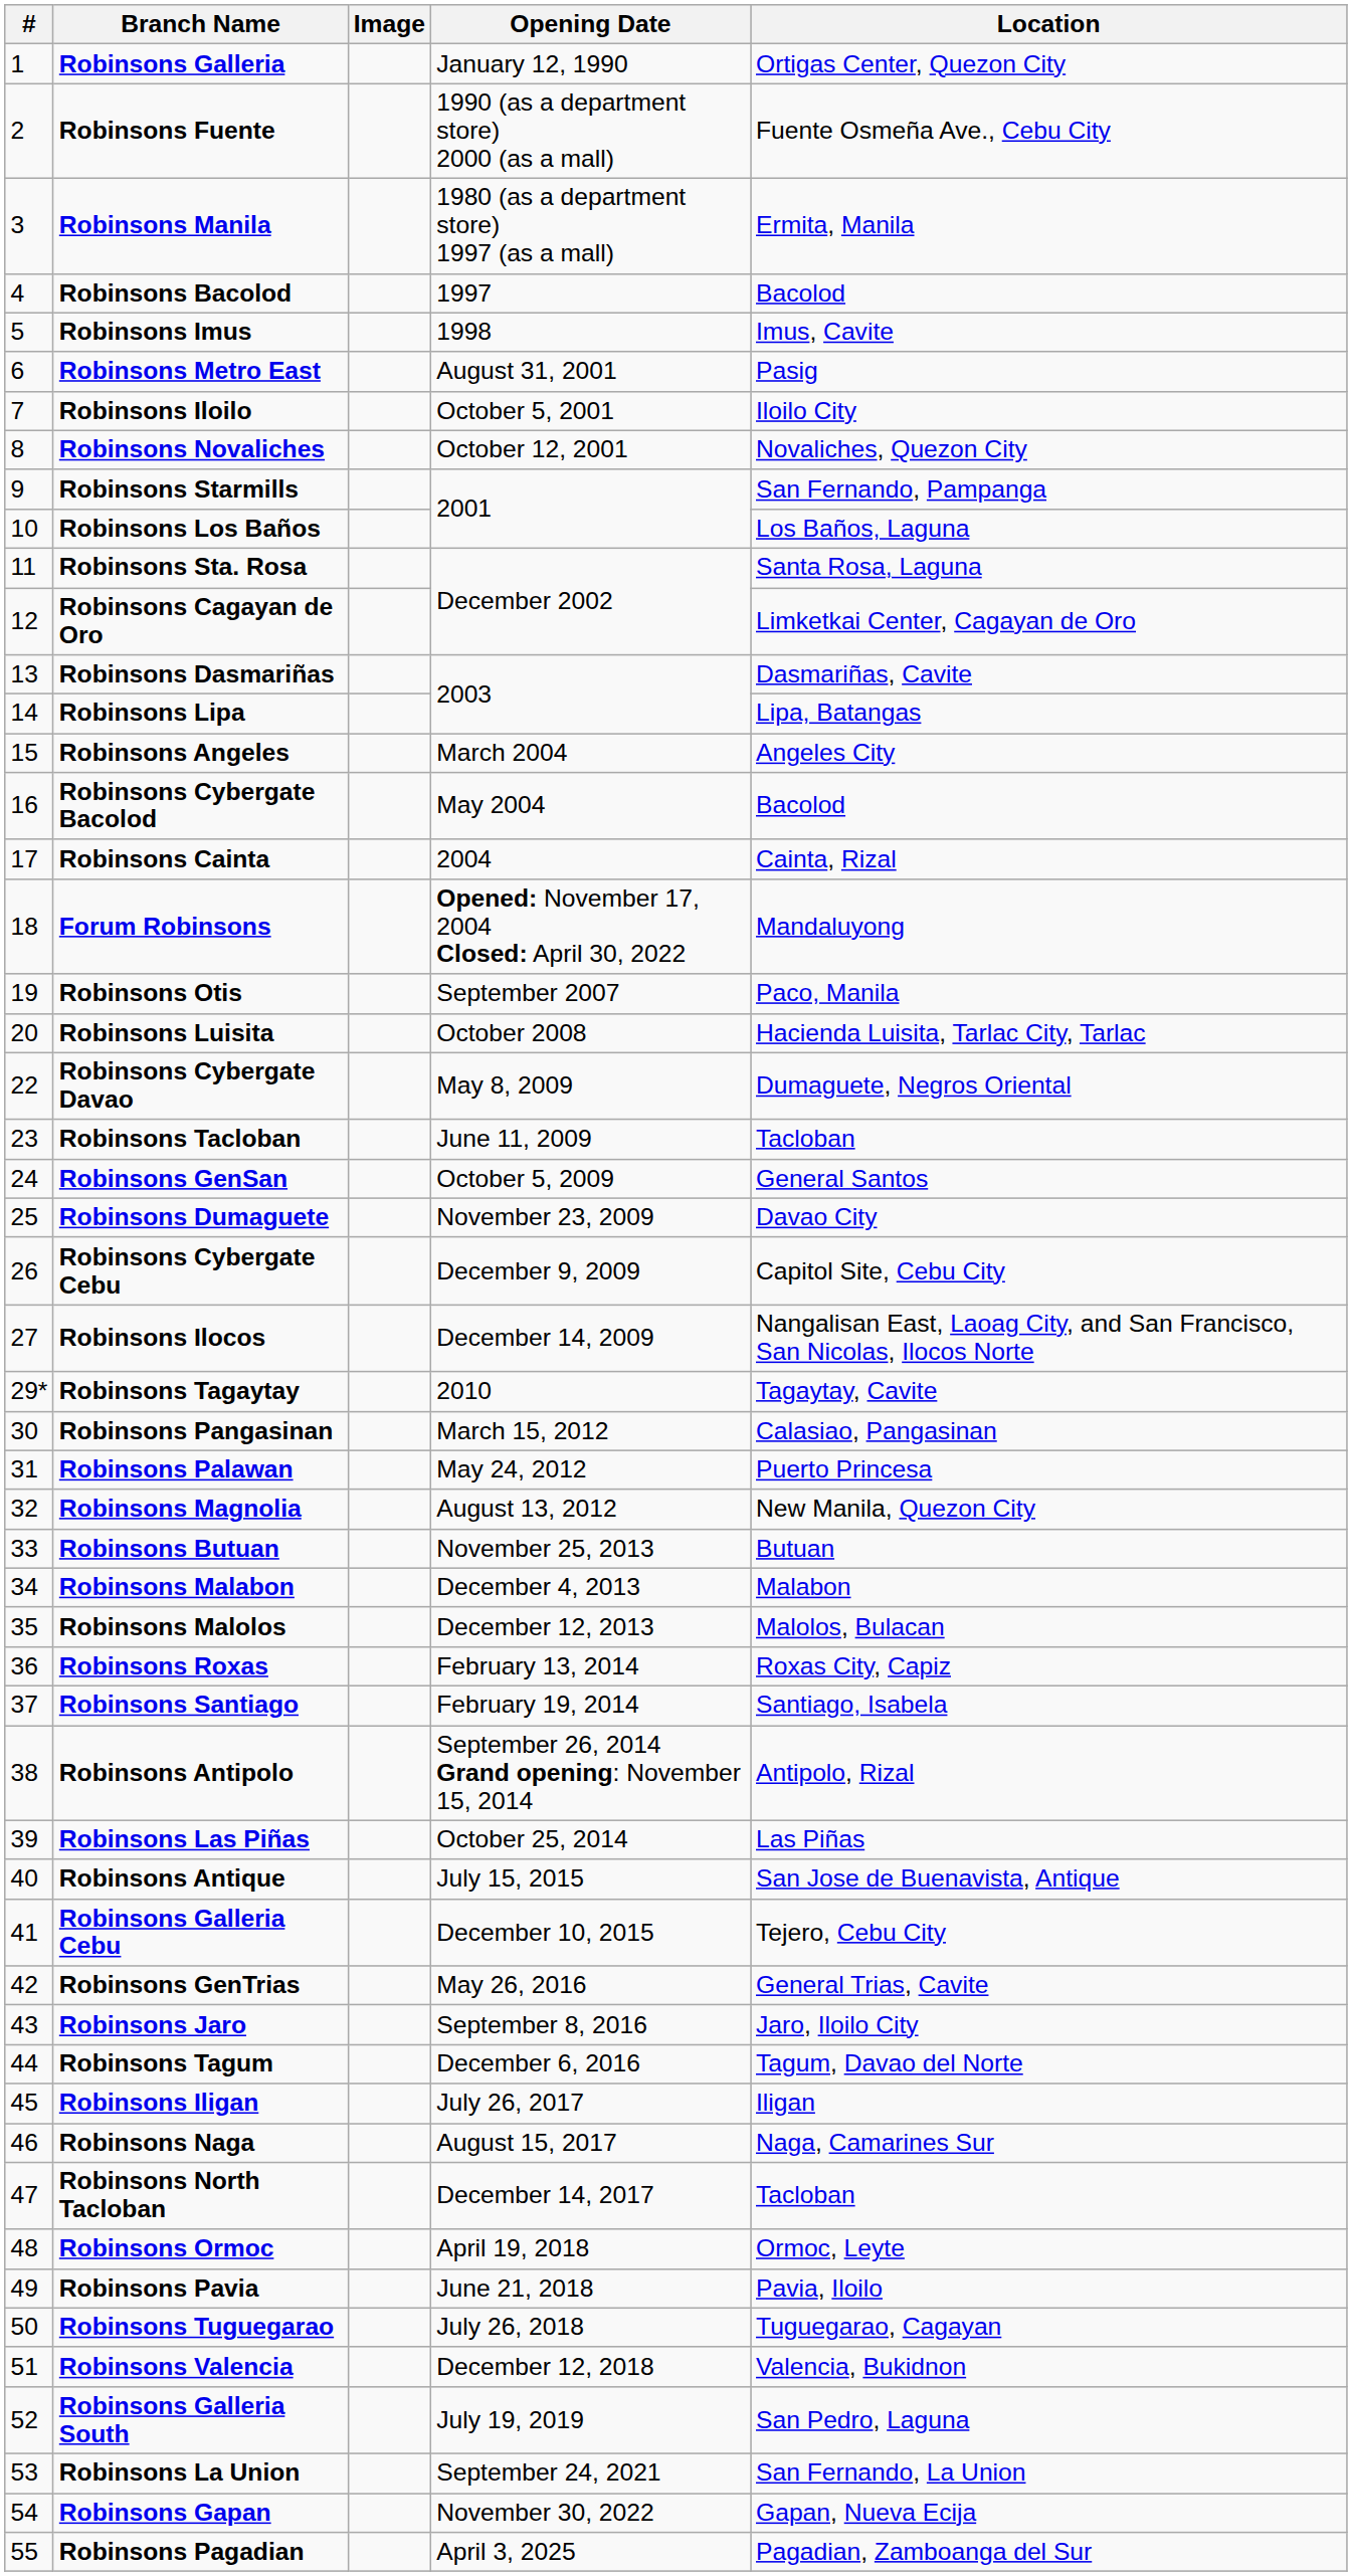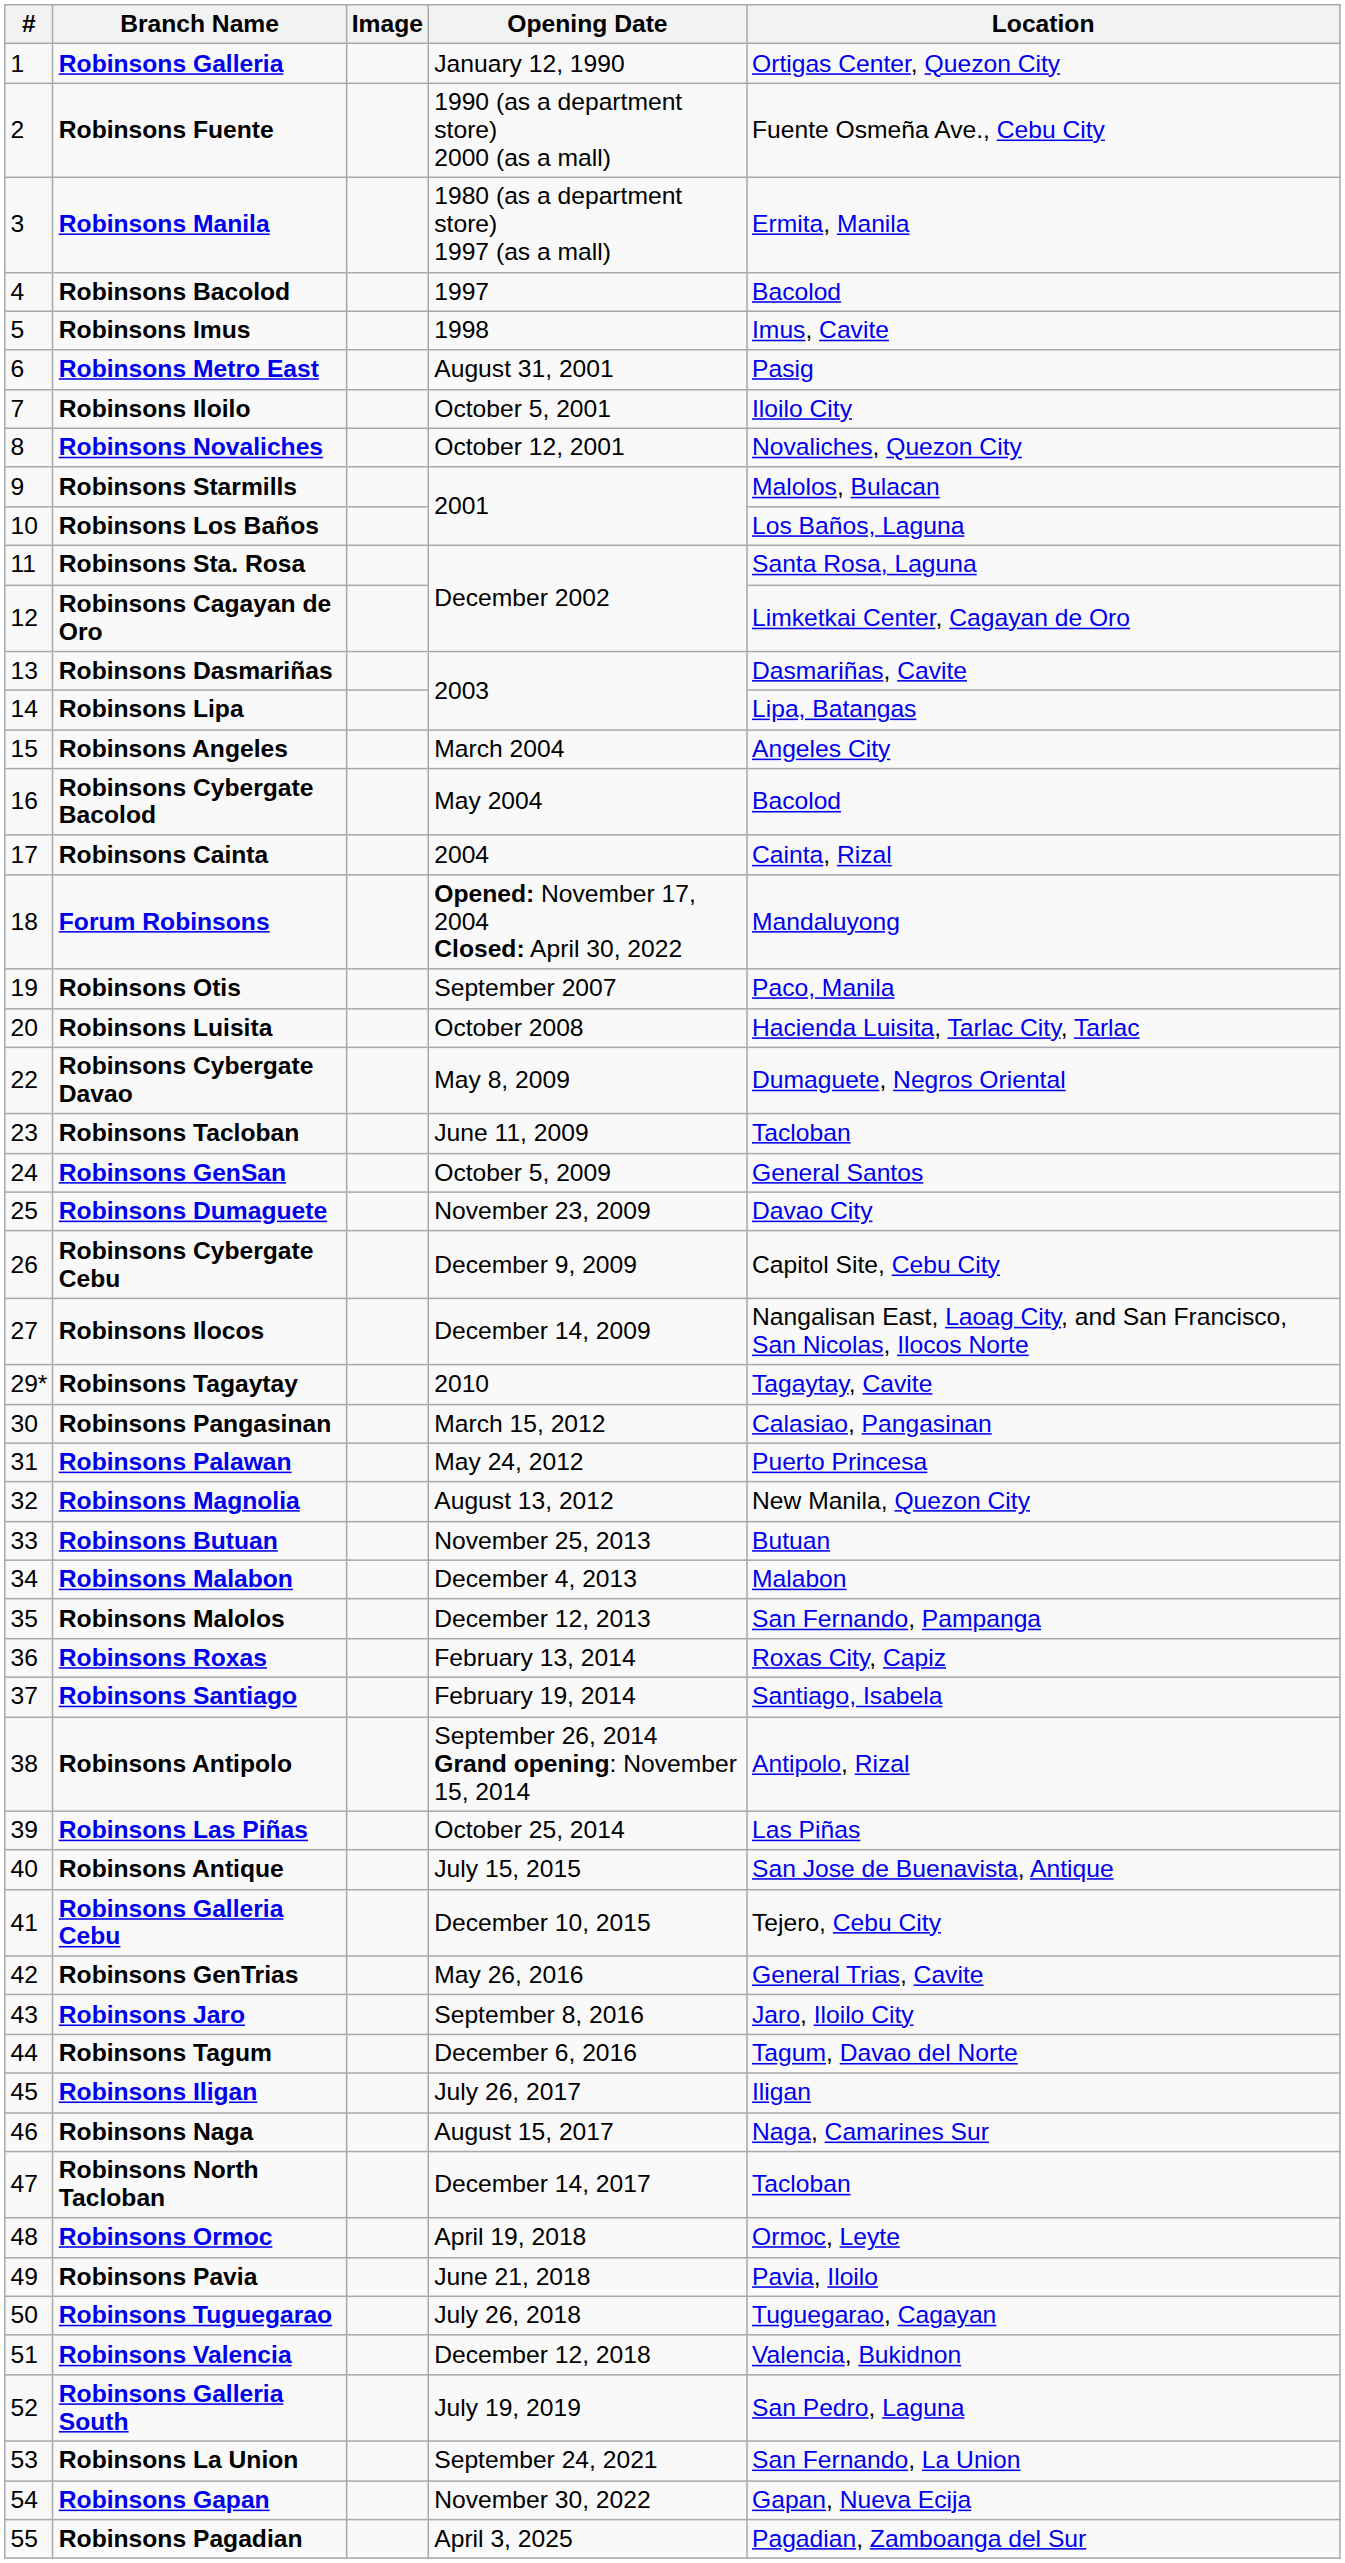Robinsons Starmills | Location: San Fernando, Pampanga -> Malolos, Bulacan
Robinsons Malolos | Location: Malolos, Bulacan -> San Fernando, Pampanga
